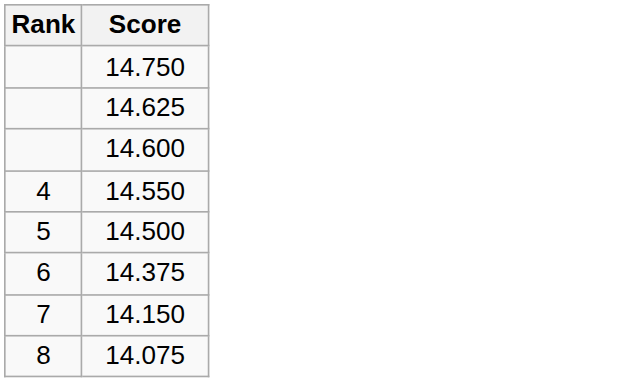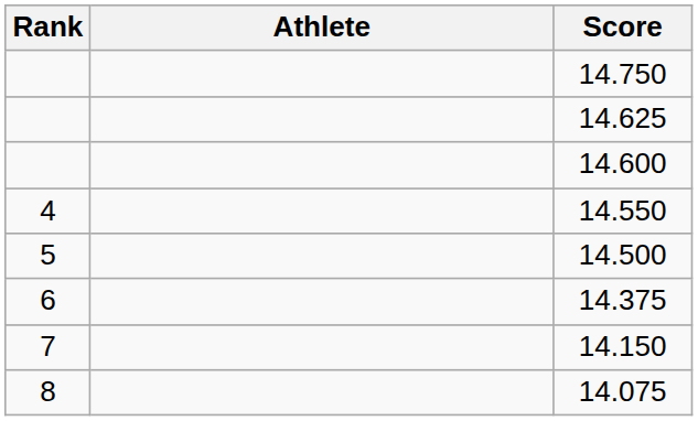+ column: Athlete
